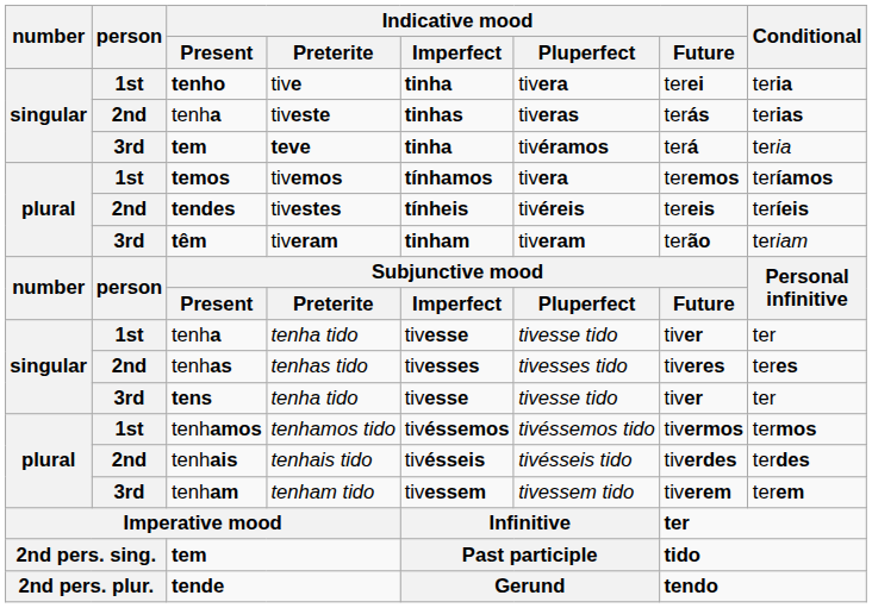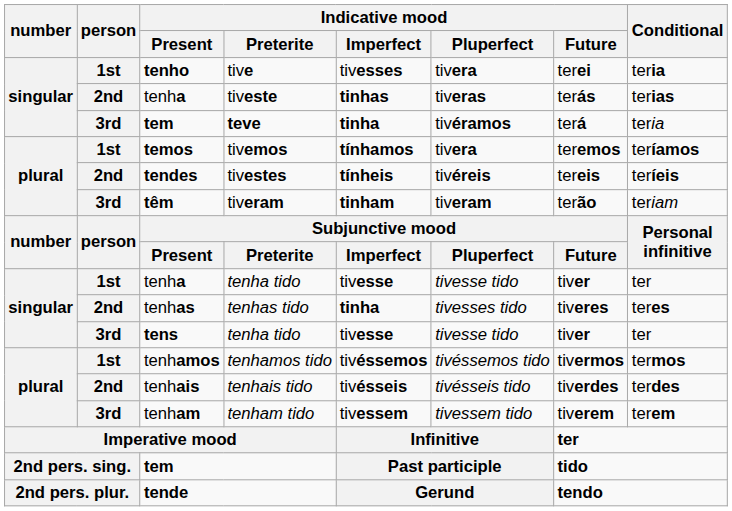tive | Indicative mood / Imperfect: tinha -> tivesses
tenhas tido | Indicative mood / Imperfect: tivesses -> tinha
